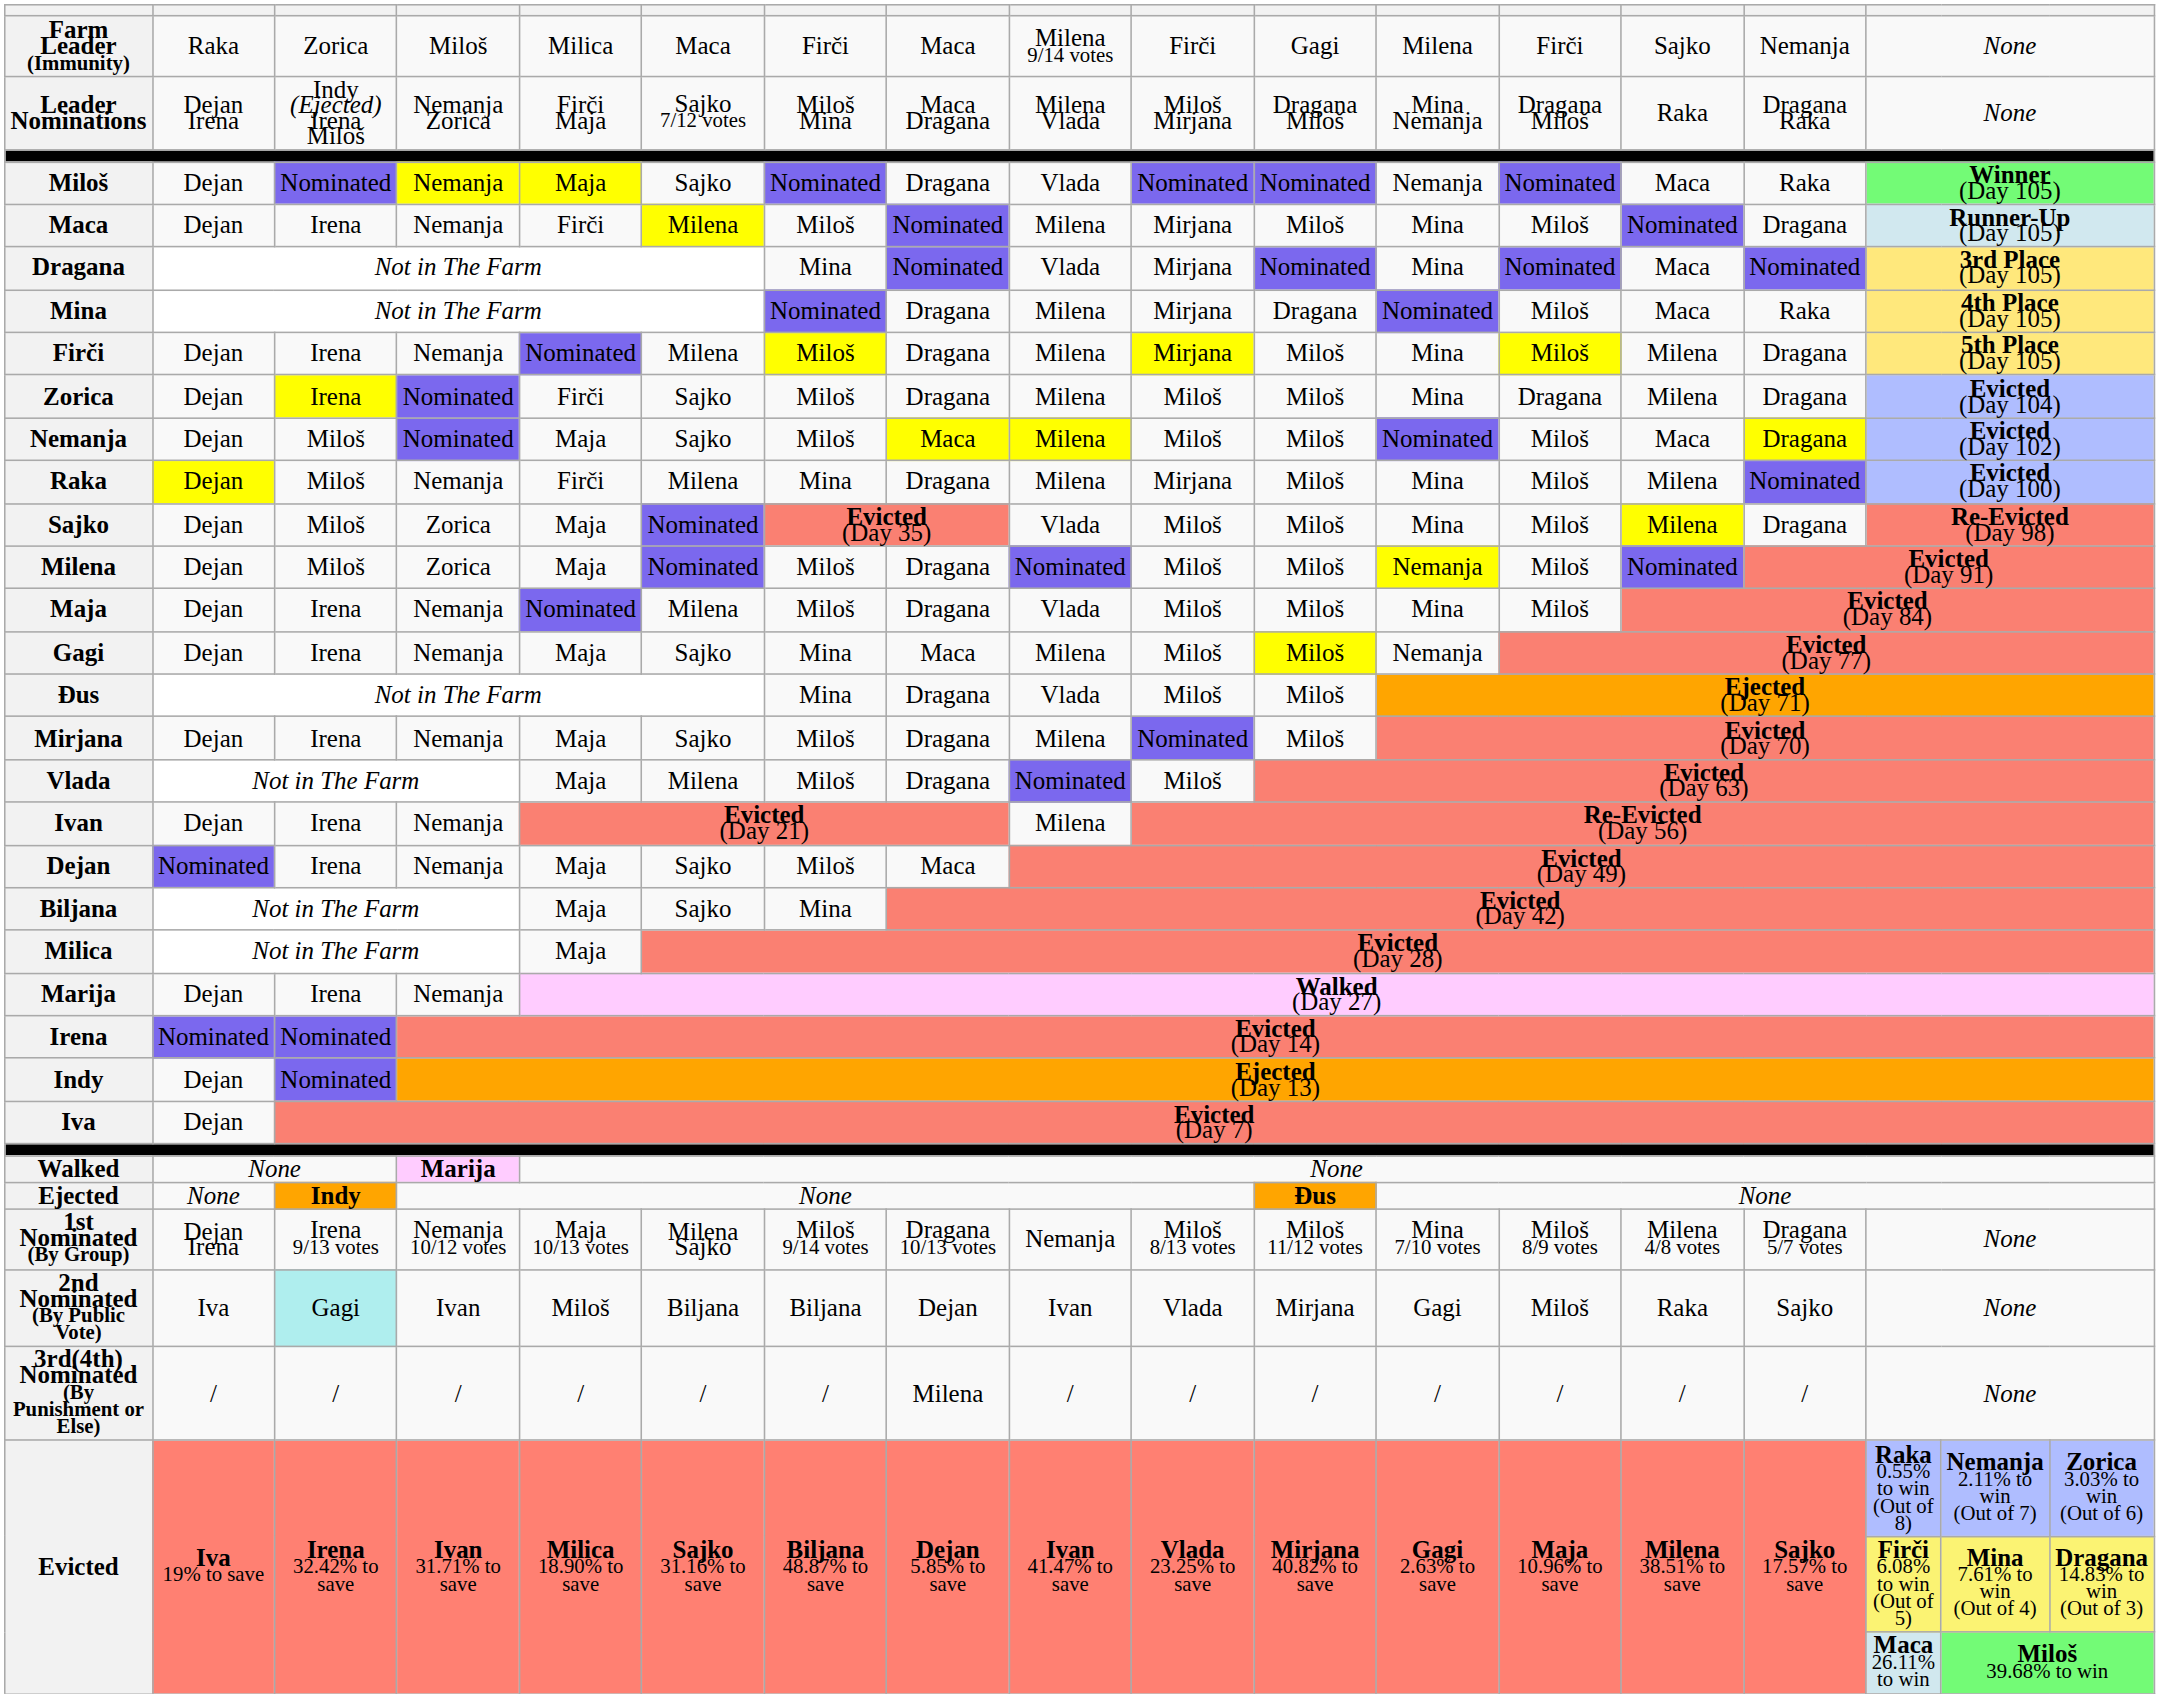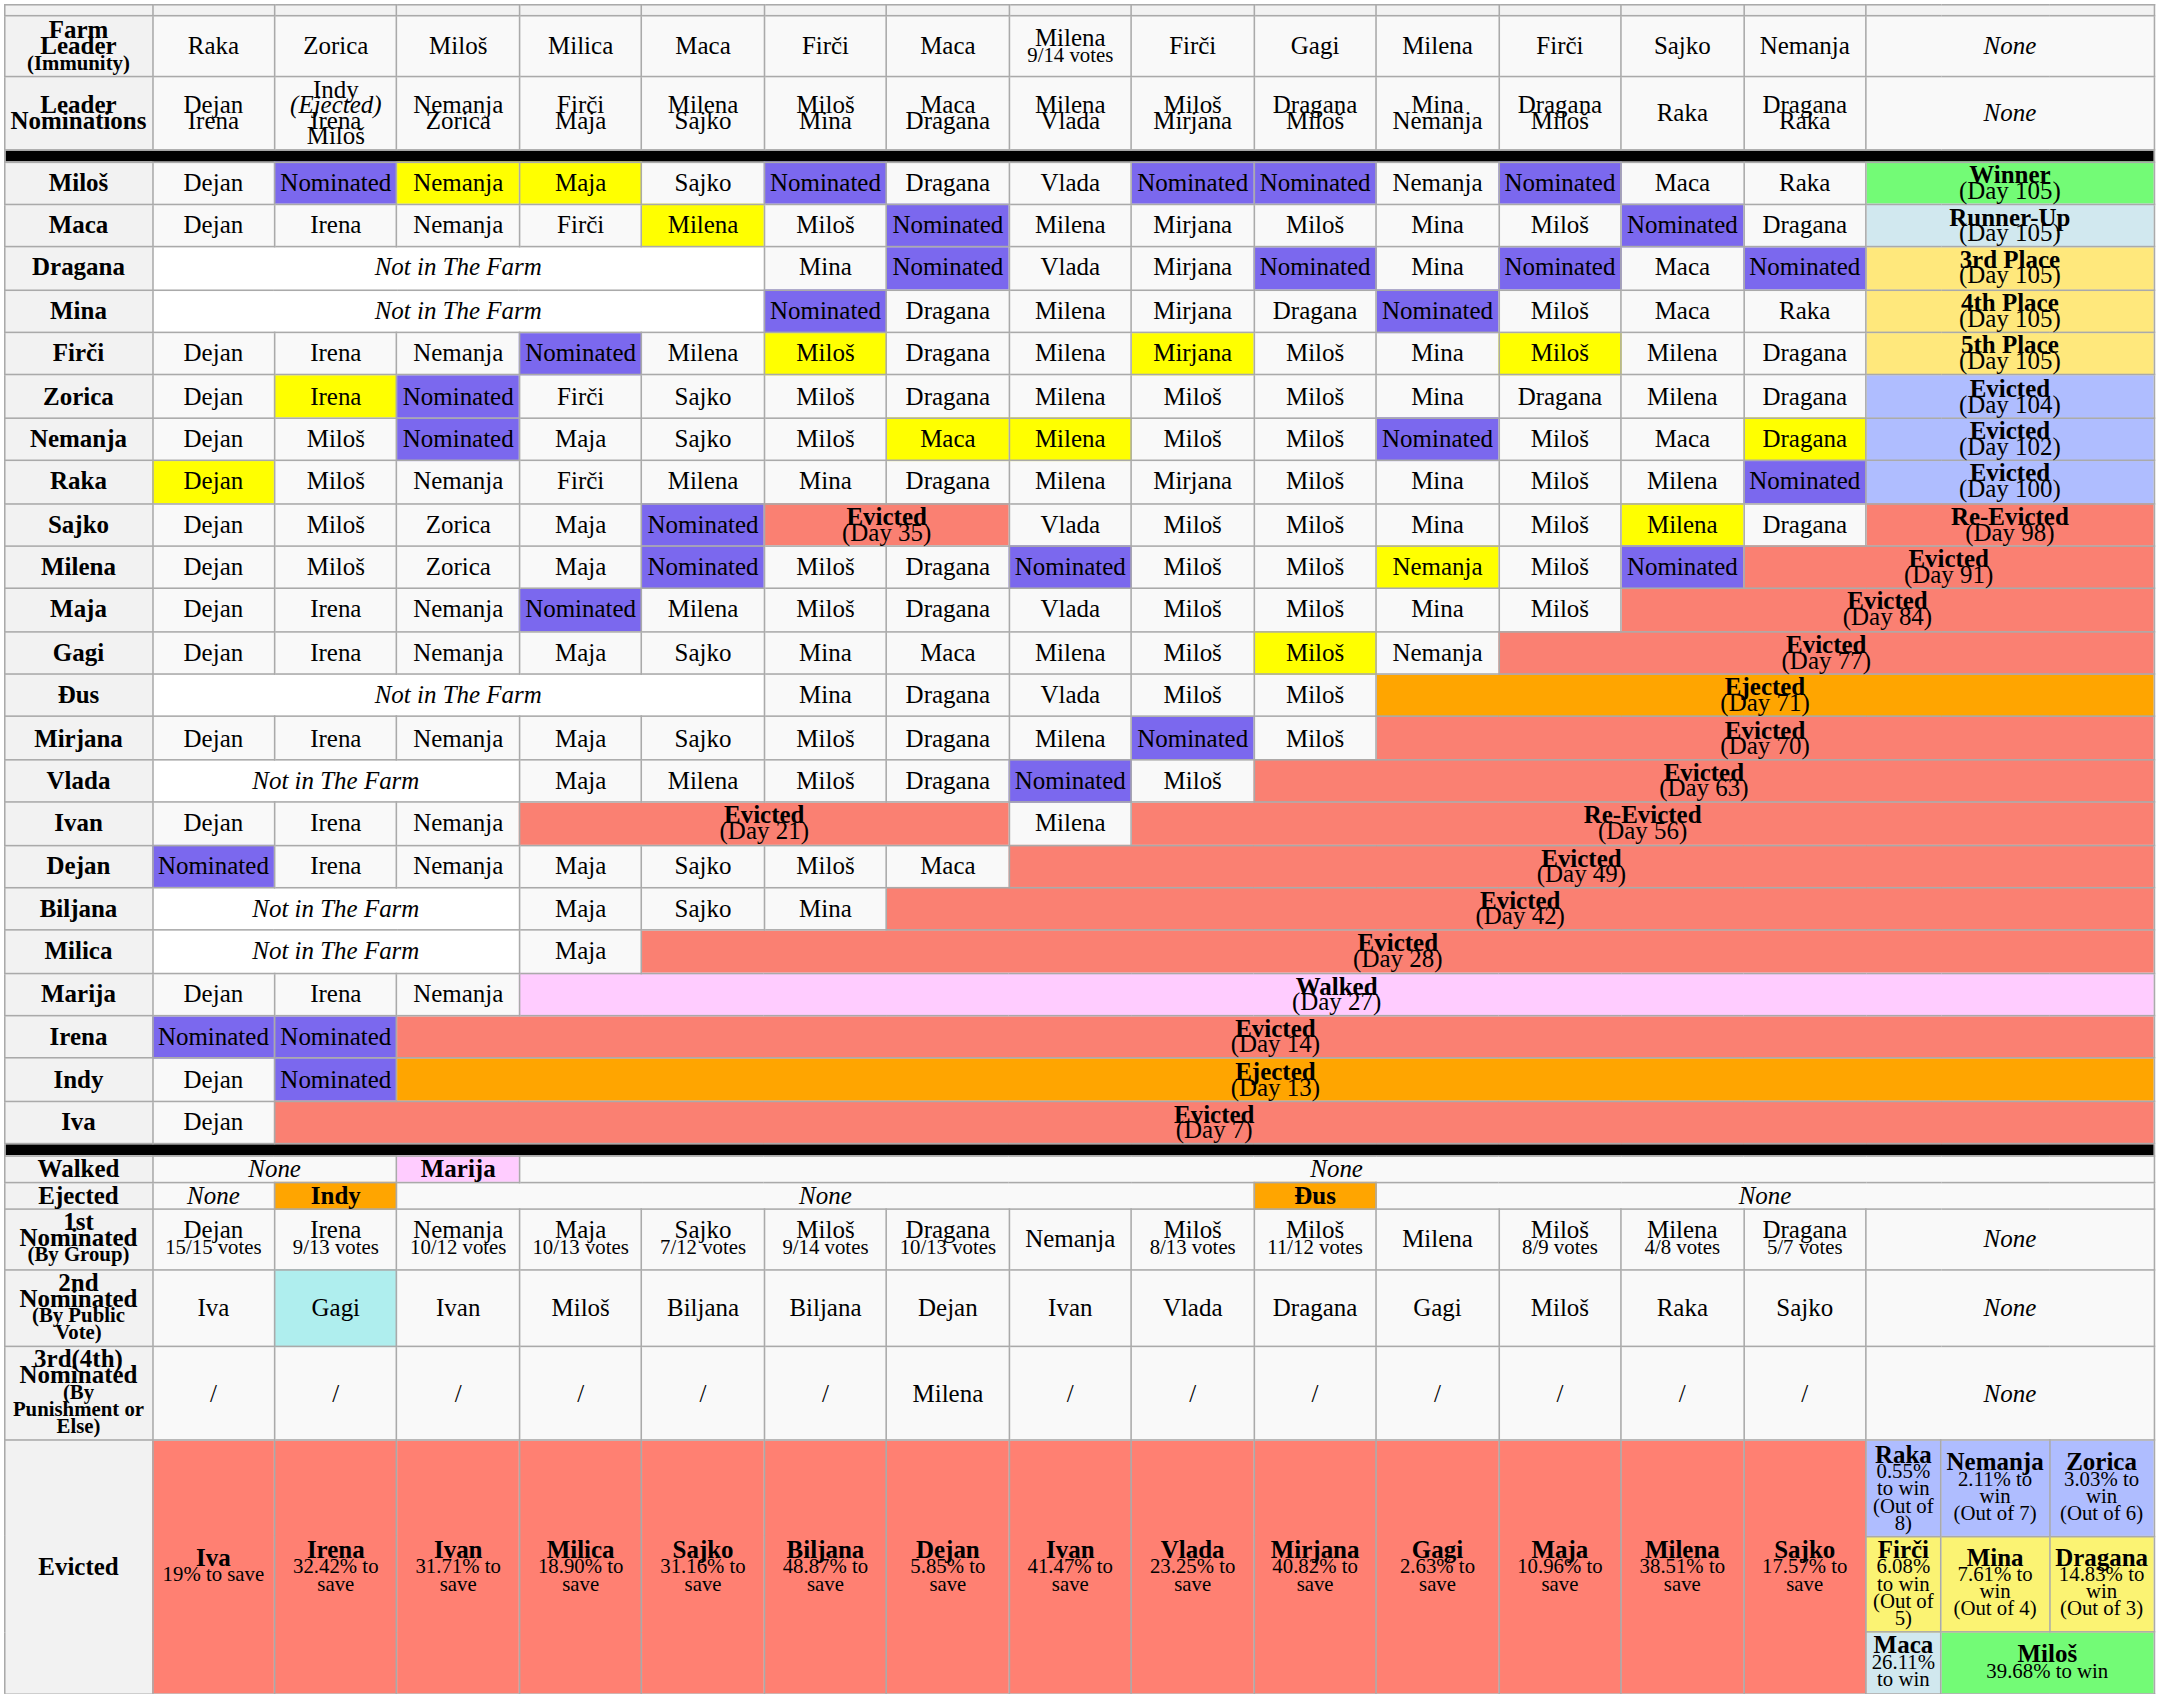Leader Nominations | column 6: Sajko 7/12 votes -> Milena Sajko
1st Nominated (By Group) | column 2: Dejan Irena -> Dejan 15/15 votes
1st Nominated (By Group) | column 6: Milena Sajko -> Sajko 7/12 votes
1st Nominated (By Group) | column 12: Mina 7/10 votes -> Milena
2nd Nominated (By Public Vote) | column 11: Mirjana -> Dragana
